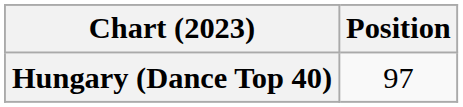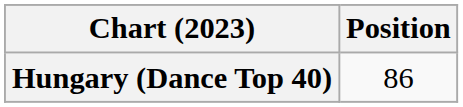Hungary (Dance Top 40) | Position: 97 -> 86
